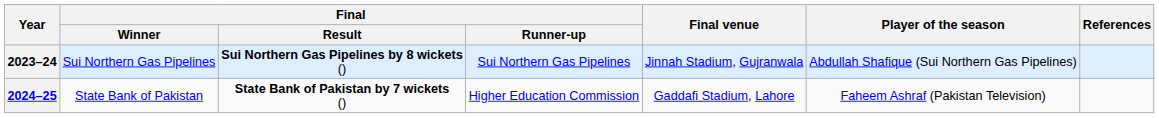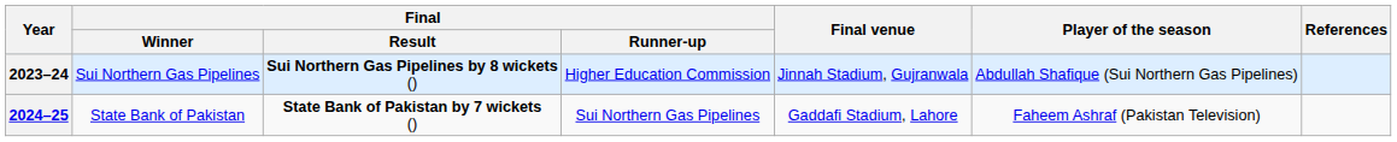2023–24 | Final / Runner-up: Sui Northern Gas Pipelines -> Higher Education Commission
2024–25 | Final / Runner-up: Higher Education Commission -> Sui Northern Gas Pipelines
